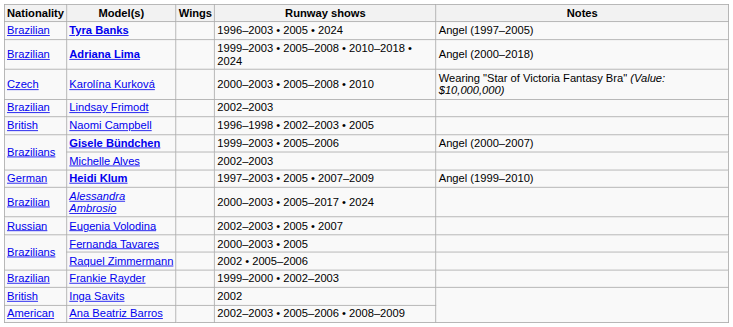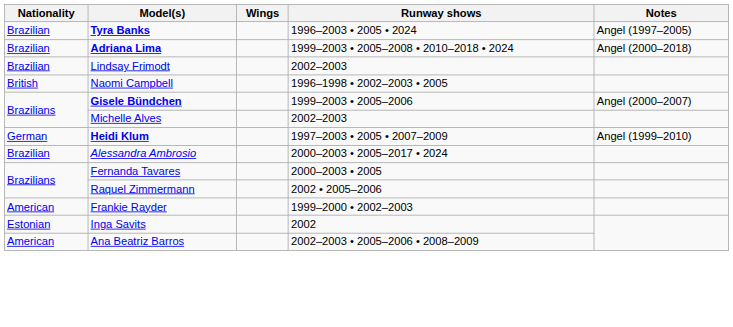- row: Czech | Karolína Kurková | 2000–2003 • 2005–2008 • 2010 | Wearing "Star of Victoria Fantasy Bra" (Value: $10,000,000)
- row: Russian | Eugenia Volodina | 2002–2003 • 2005 • 2007
Frankie Rayder | Nationality: Brazilian -> American
Inga Savits | Nationality: British -> Estonian
